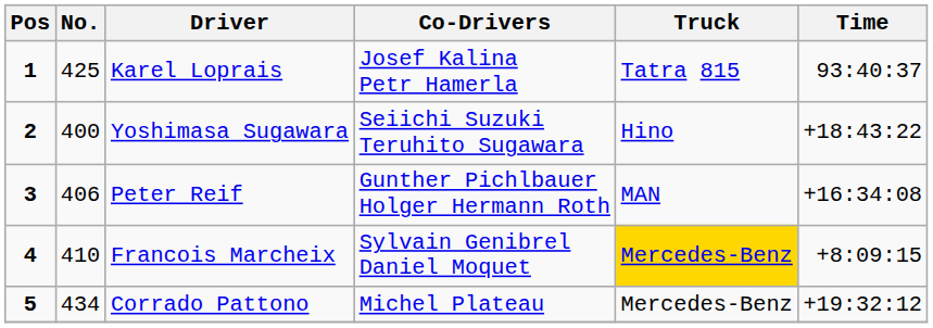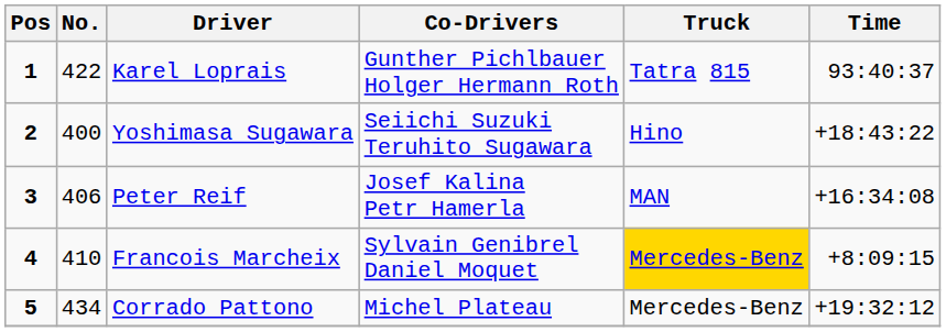Karel Loprais | No.: 425 -> 422
Karel Loprais | Co-Drivers: Josef Kalina Petr Hamerla -> Gunther Pichlbauer Holger Hermann Roth
Peter Reif | Co-Drivers: Gunther Pichlbauer Holger Hermann Roth -> Josef Kalina Petr Hamerla
